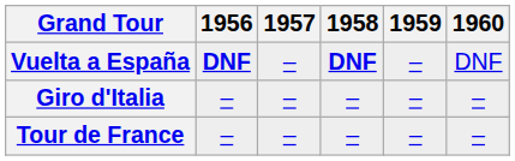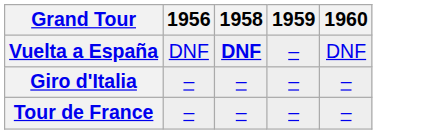- column: 1957 | – | – | –
Vuelta a España | 1956: bold -> normal
